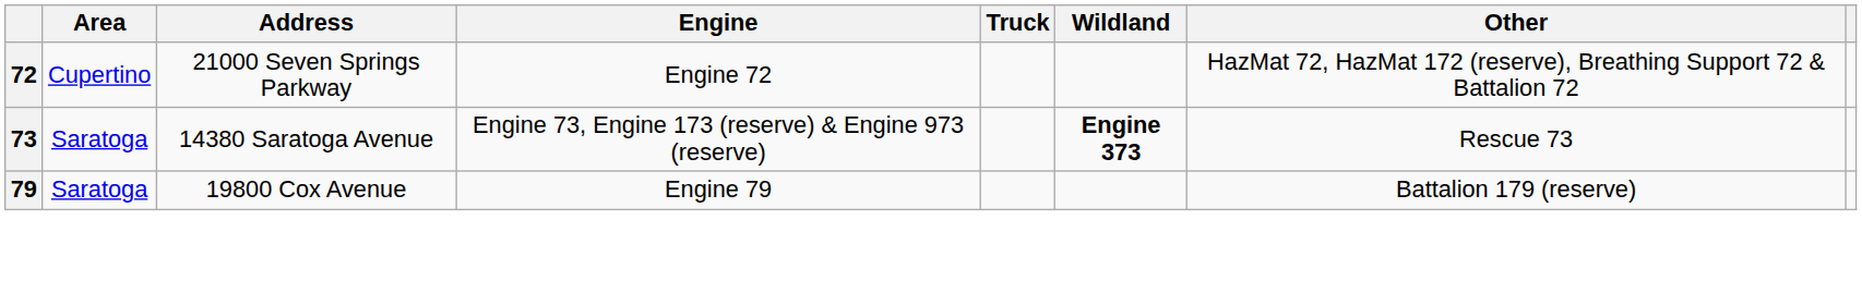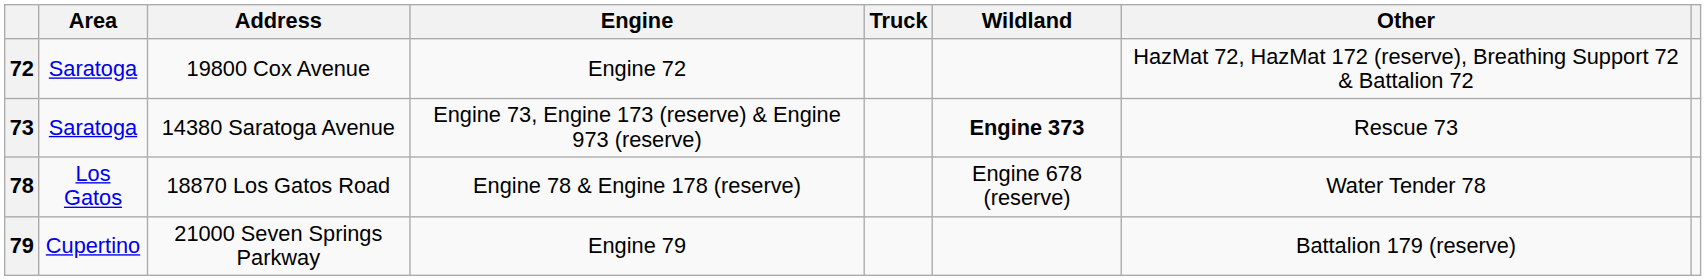72 | Area: Cupertino -> Saratoga
72 | Address: 21000 Seven Springs Parkway -> 19800 Cox Avenue
+ row: 78 | Los Gatos | 18870 Los Gatos Road | Engine 78 & Engine 178 (reserve) | Engine 678 (reserve) | Water Tender 78
79 | Area: Saratoga -> Cupertino
79 | Address: 19800 Cox Avenue -> 21000 Seven Springs Parkway
